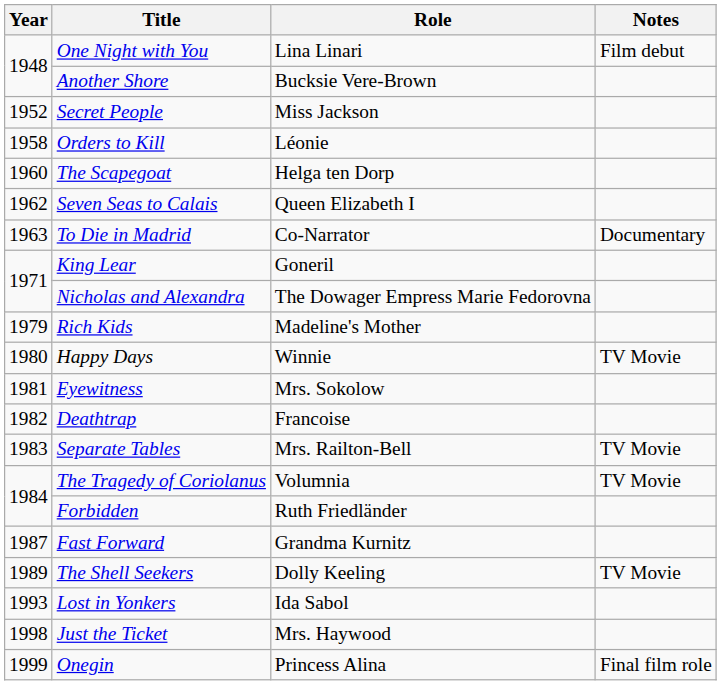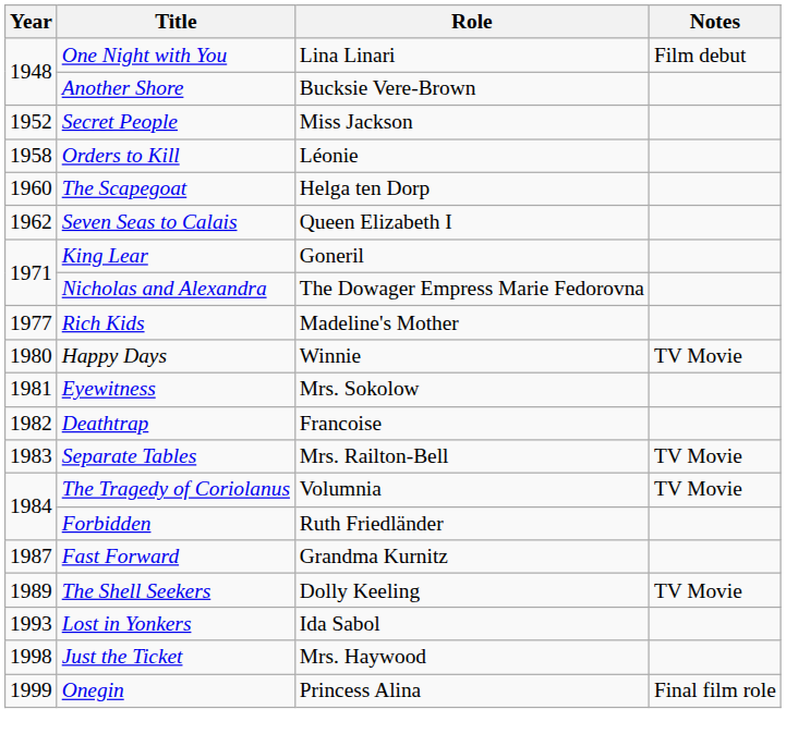- row: 1963 | To Die in Madrid | Co-Narrator | Documentary
Rich Kids | Year: 1979 -> 1977
